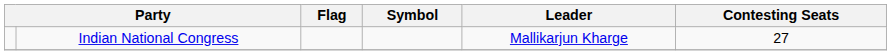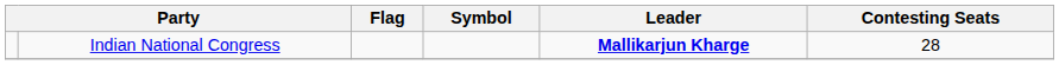Indian National Congress | Leader: normal -> bold
Indian National Congress | Contesting Seats: 27 -> 28
